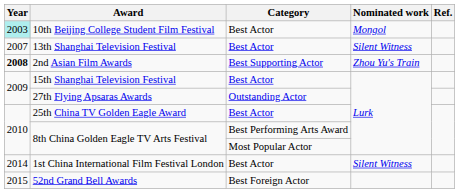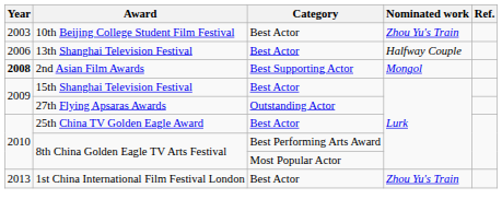10th Beijing College Student Film Festival | Year: paleturquoise background -> no background
10th Beijing College Student Film Festival | Nominated work: Mongol -> Zhou Yu's Train
13th Shanghai Television Festival | Year: 2007 -> 2006
13th Shanghai Television Festival | Nominated work: Silent Witness -> Halfway Couple
2nd Asian Film Awards | Nominated work: Zhou Yu's Train -> Mongol
1st China International Film Festival London | Year: 2014 -> 2013
1st China International Film Festival London | Nominated work: Silent Witness -> Zhou Yu's Train
- row: 2015 | 52nd Grand Bell Awards | Best Foreign Actor
